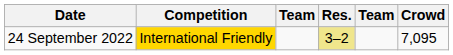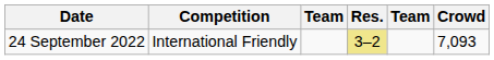24 September 2022 | Competition: gold background -> no background
24 September 2022 | Crowd: 7,095 -> 7,093
